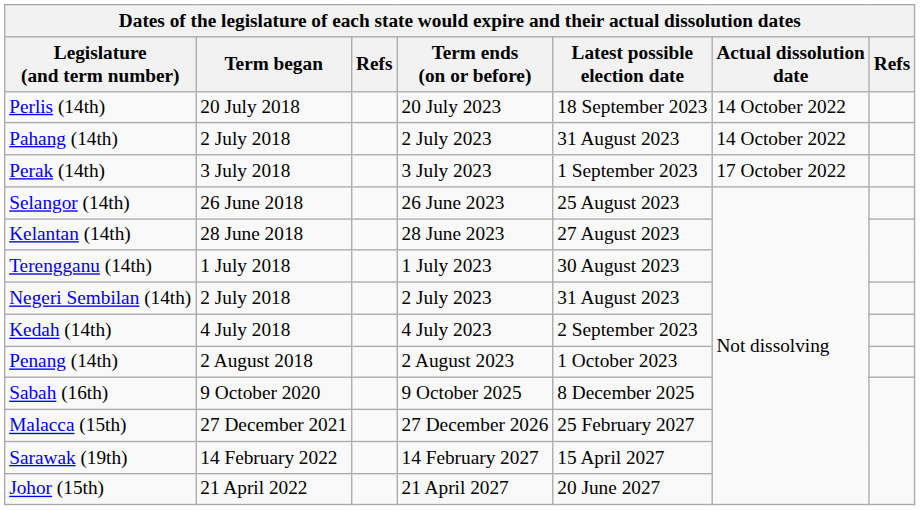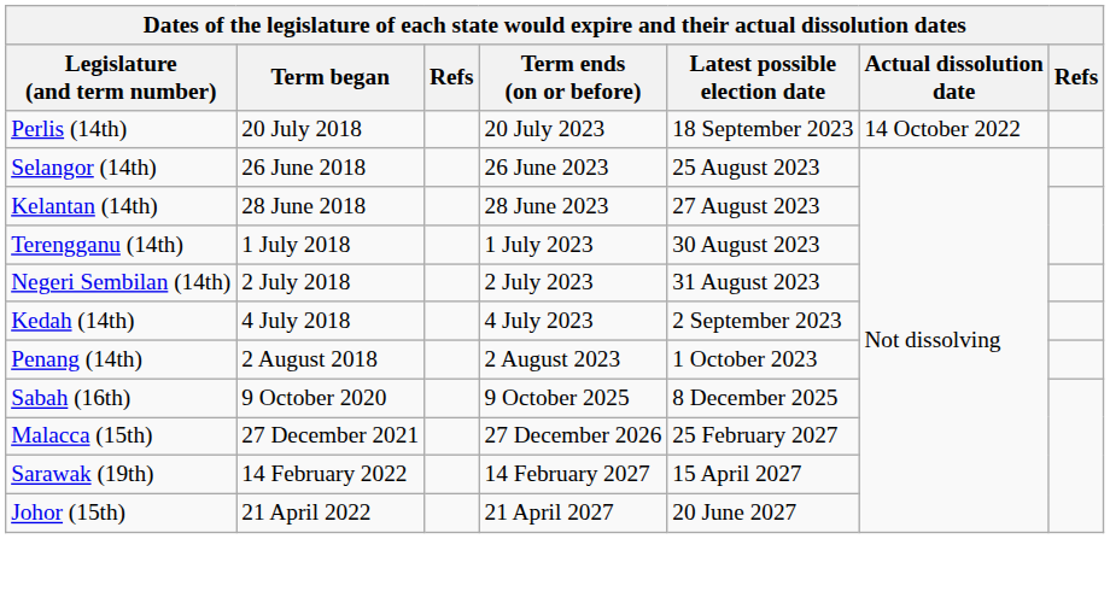- row: Pahang (14th) | 2 July 2018 | 2 July 2023 | 31 August 2023 | 14 October 2022
- row: Perak (14th) | 3 July 2018 | 3 July 2023 | 1 September 2023 | 17 October 2022
